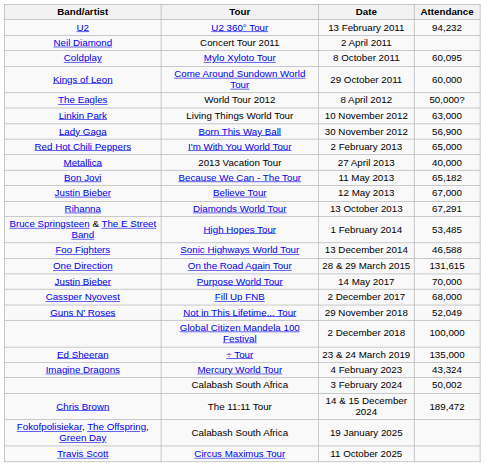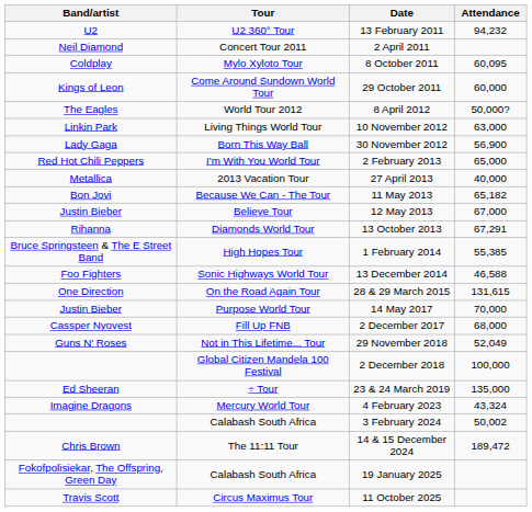1 February 2014 | Attendance: 53,485 -> 55,385
